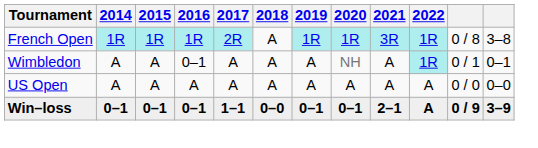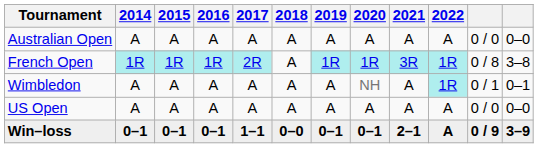+ row: Australian Open | A | A | A | A | A | A | A | A | A | 0 / 0 | 0–0
Wimbledon | 2016: 0–1 -> A
